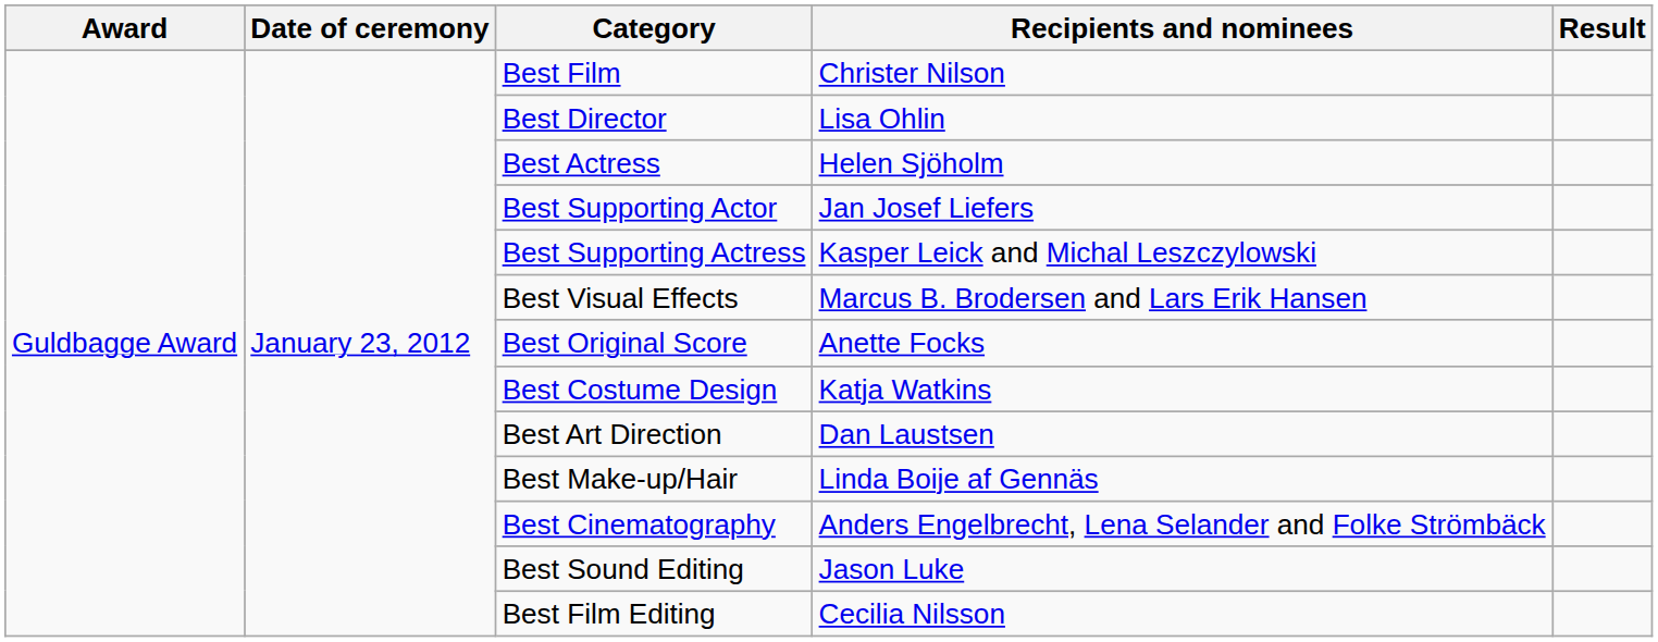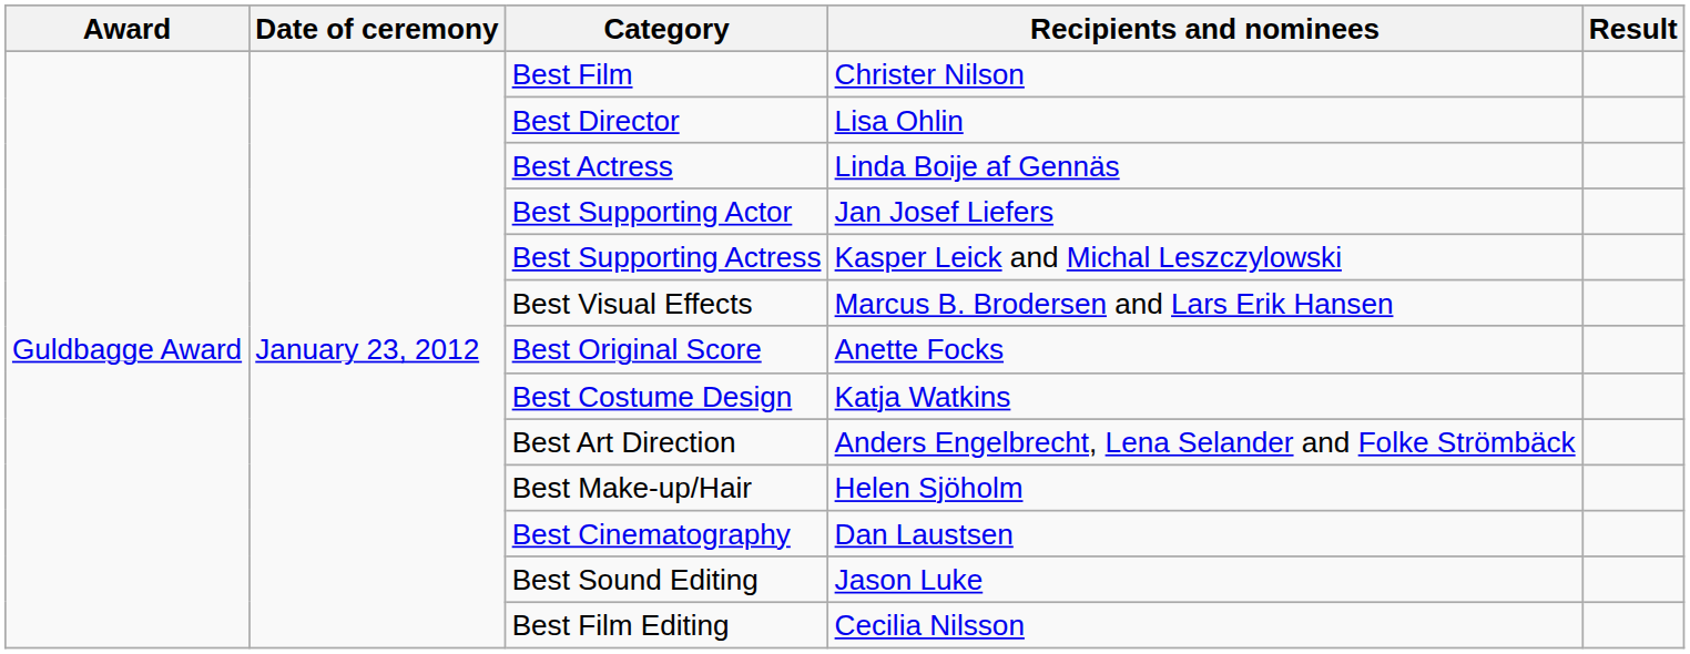Best Actress | Recipients and nominees: Helen Sjöholm -> Linda Boije af Gennäs
Best Art Direction | Recipients and nominees: Dan Laustsen -> Anders Engelbrecht, Lena Selander and Folke Strömbäck
Best Make-up/Hair | Recipients and nominees: Linda Boije af Gennäs -> Helen Sjöholm
Best Cinematography | Recipients and nominees: Anders Engelbrecht, Lena Selander and Folke Strömbäck -> Dan Laustsen
